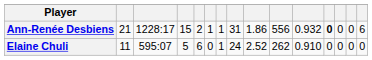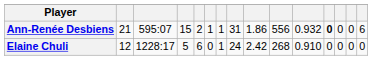Ann-Renée Desbiens | column 3: 1228:17 -> 595:07
Elaine Chuli | column 2: 11 -> 12
Elaine Chuli | column 3: 595:07 -> 1228:17
Elaine Chuli | column 9: 2.52 -> 2.42
Elaine Chuli | column 10: 262 -> 268
